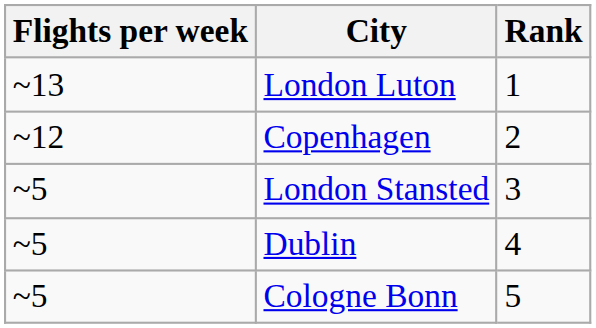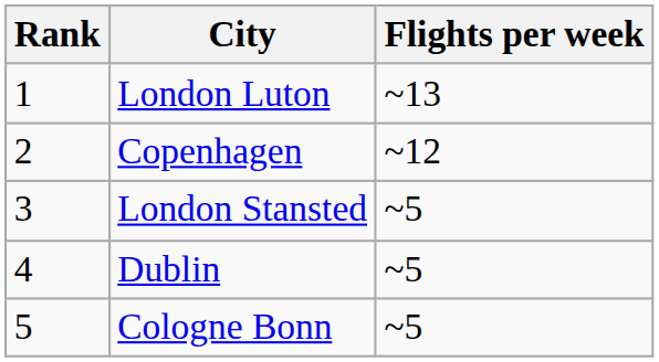columns swapped: Rank <-> Flights per week
